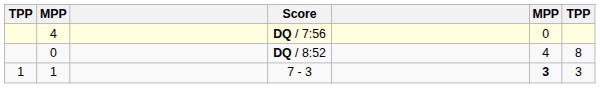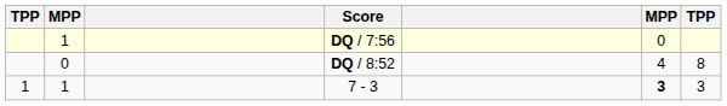DQ / 7:56 | column 2: 4 -> 1
